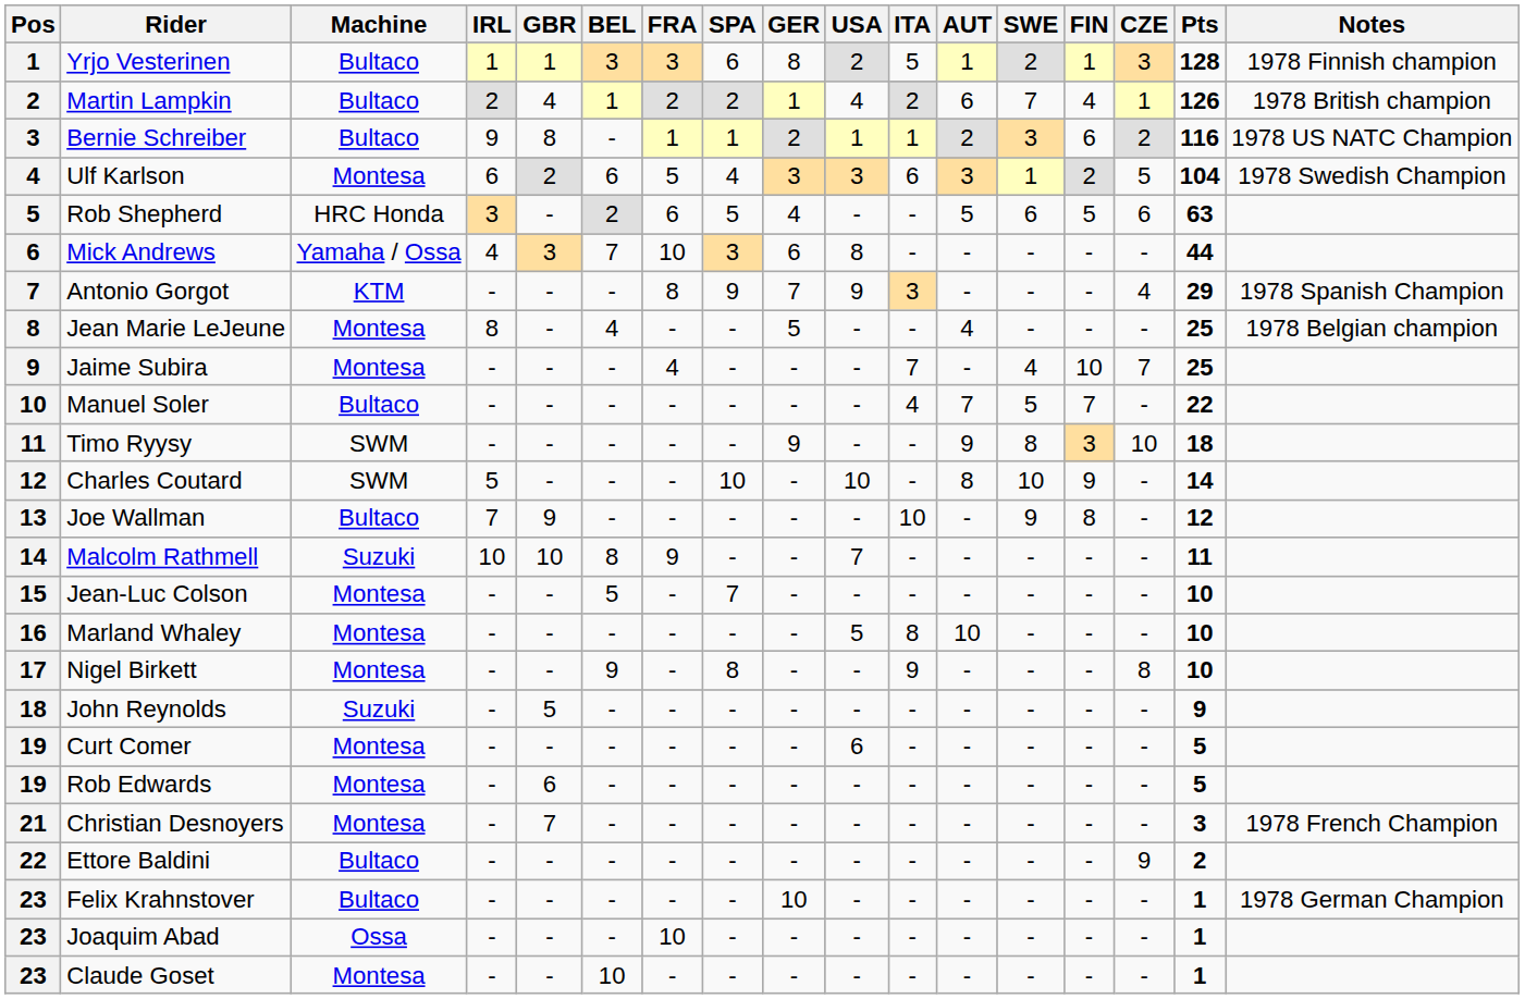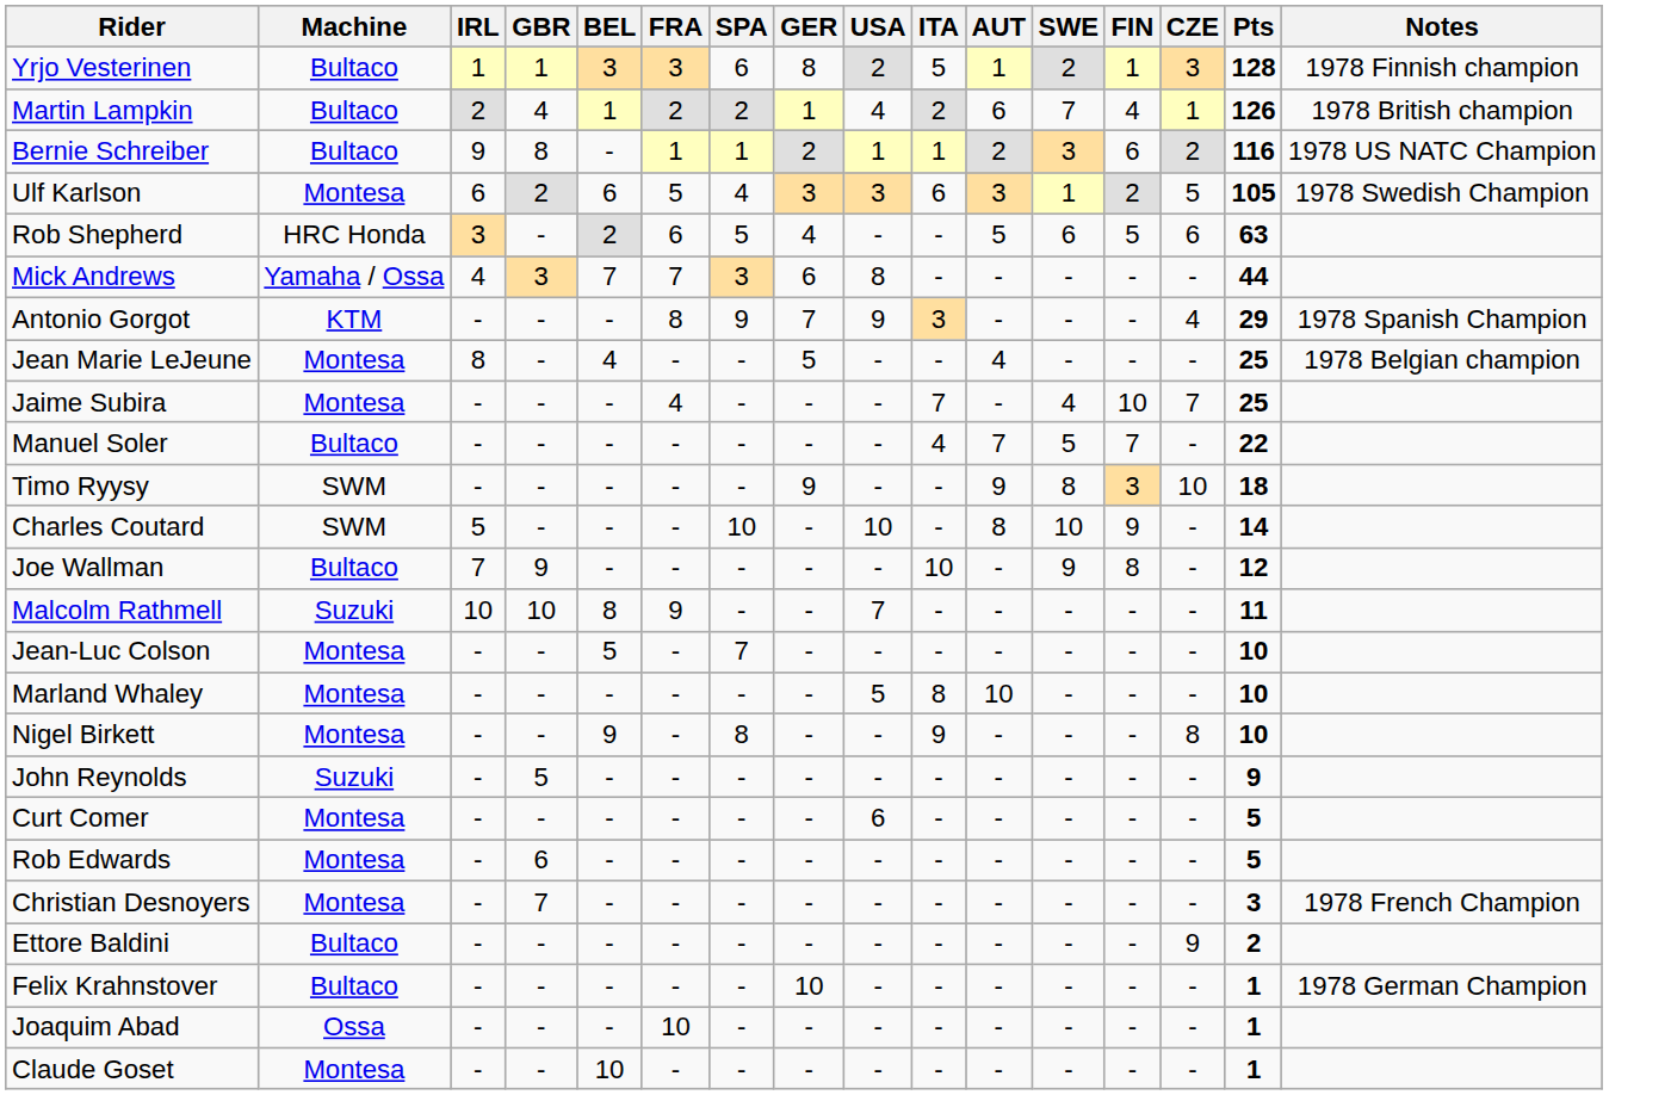- column: Pos | 1 | 2 | 3 | 4 | 5 | 6 | 7 | 8 | 9 | 10 | 11 | 12 | 13 | 14 | 15 | 16 | 17 | 18 | 19 | 19 | 21 | 22 | 23 | 23 | 23
Ulf Karlson | Pts: 104 -> 105
Mick Andrews | FRA: 10 -> 7
